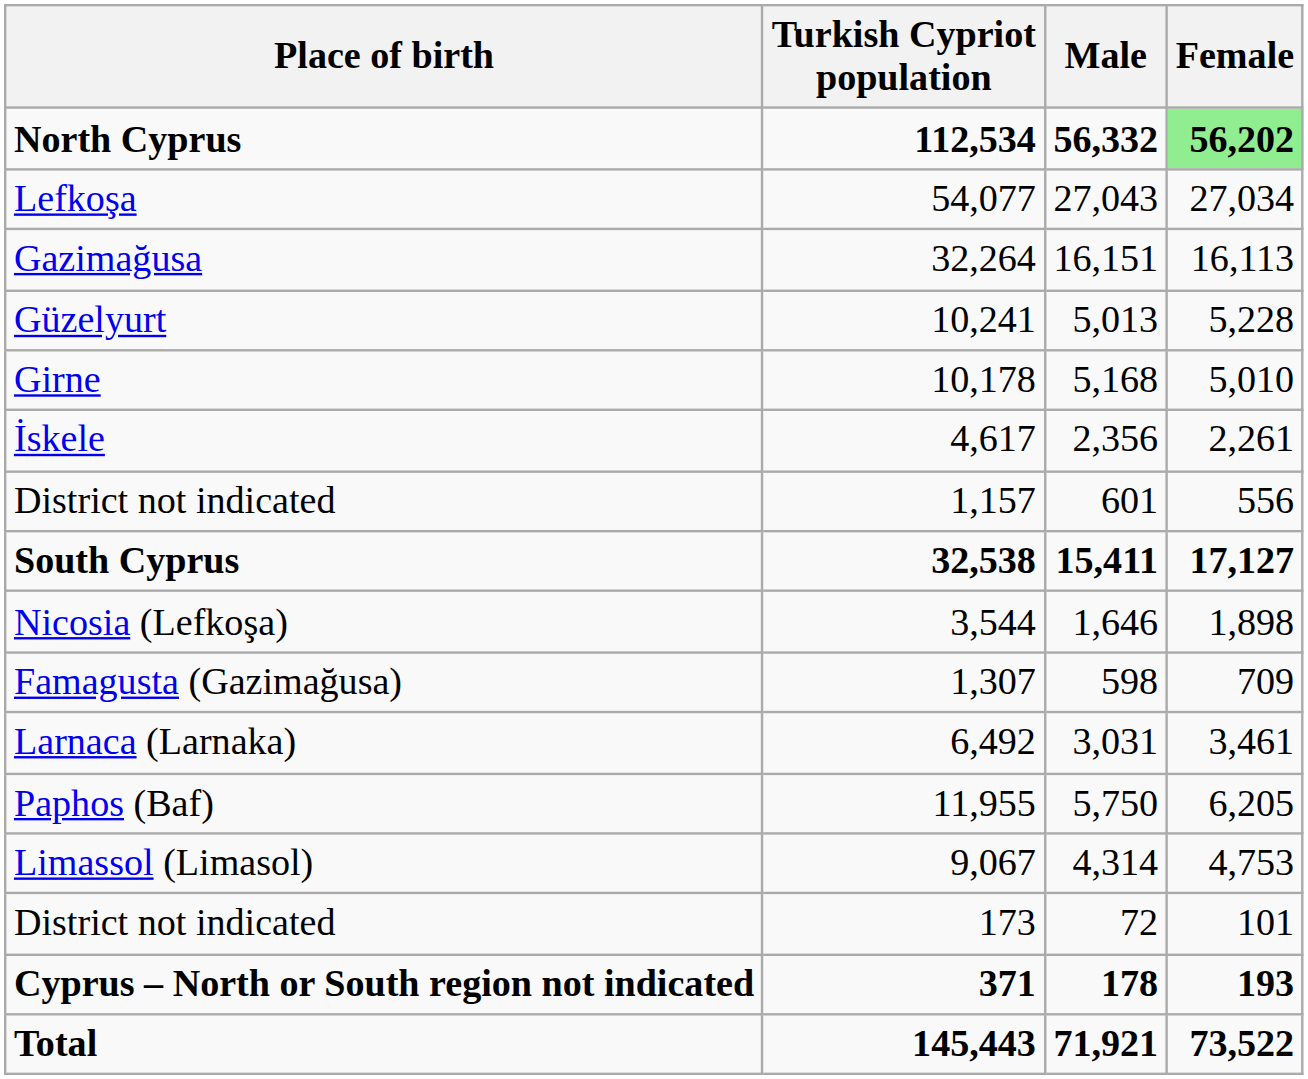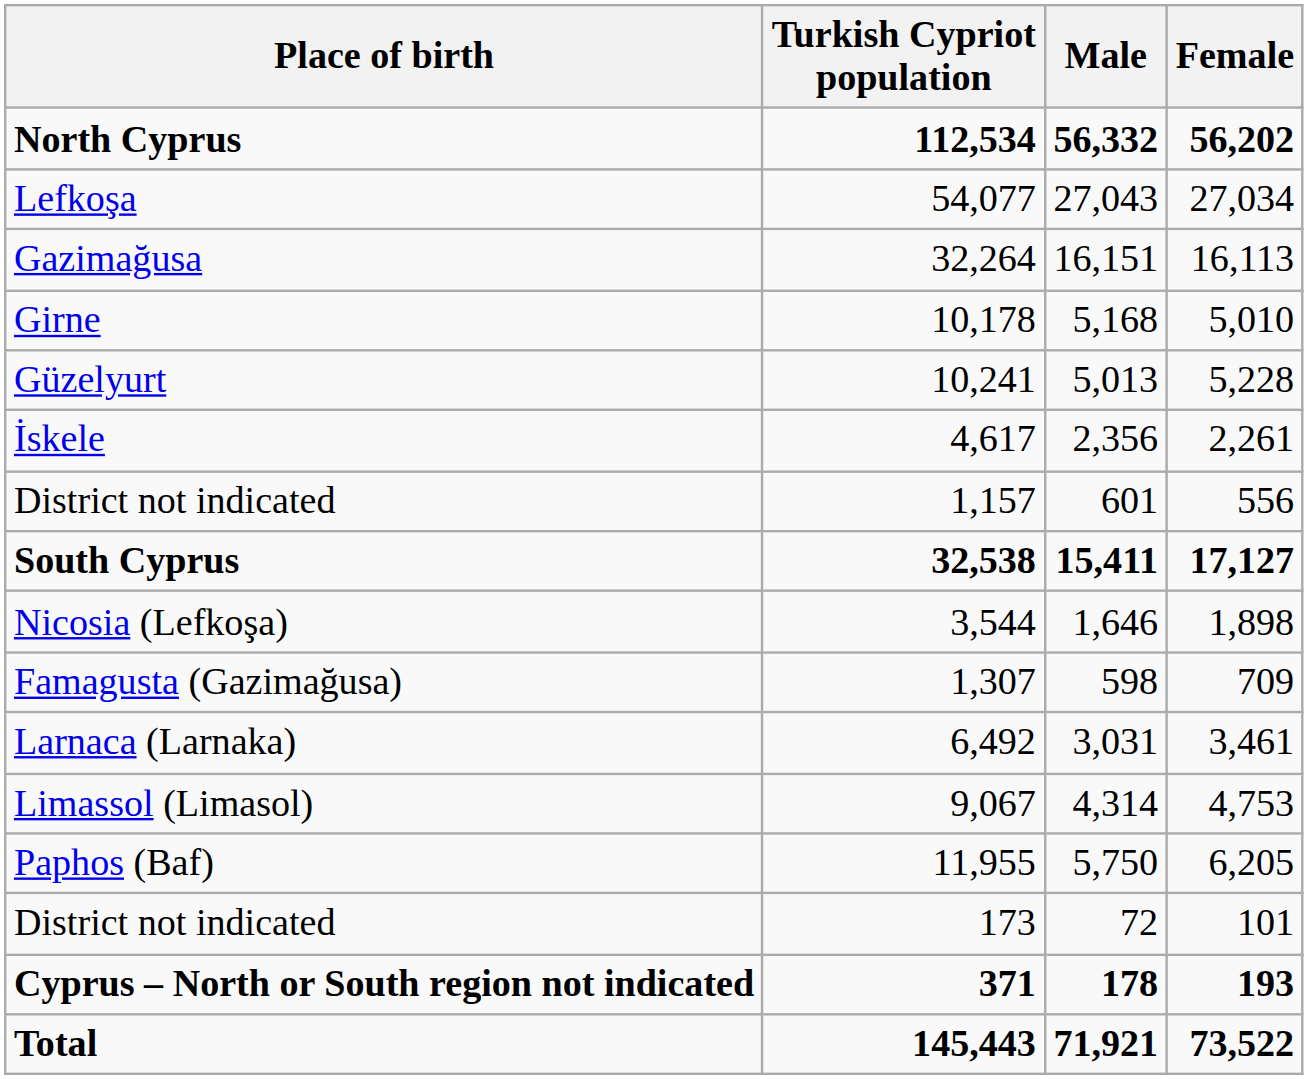North Cyprus | Female: lightgreen background -> no background
rows swapped: Girne <-> Güzelyurt
rows swapped: Limassol (Limasol) <-> Paphos (Baf)
